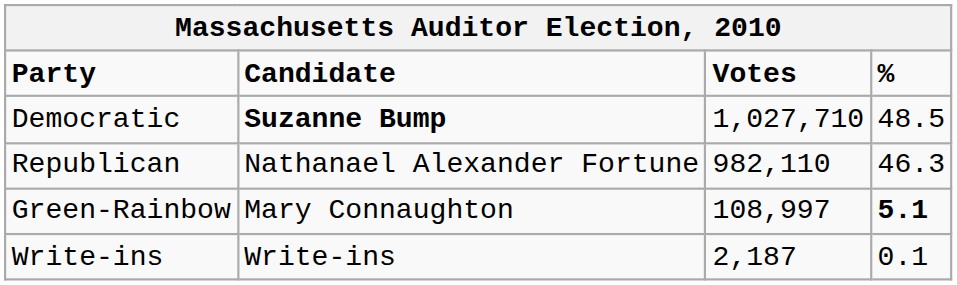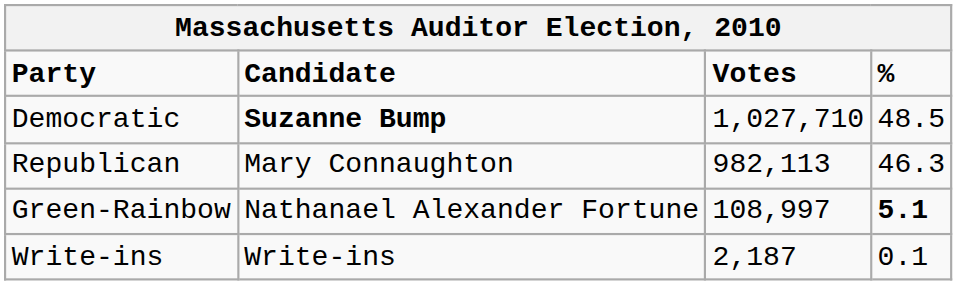Republican | Candidate: Nathanael Alexander Fortune -> Mary Connaughton
Republican | Votes: 982,110 -> 982,113
Green-Rainbow | Candidate: Mary Connaughton -> Nathanael Alexander Fortune
